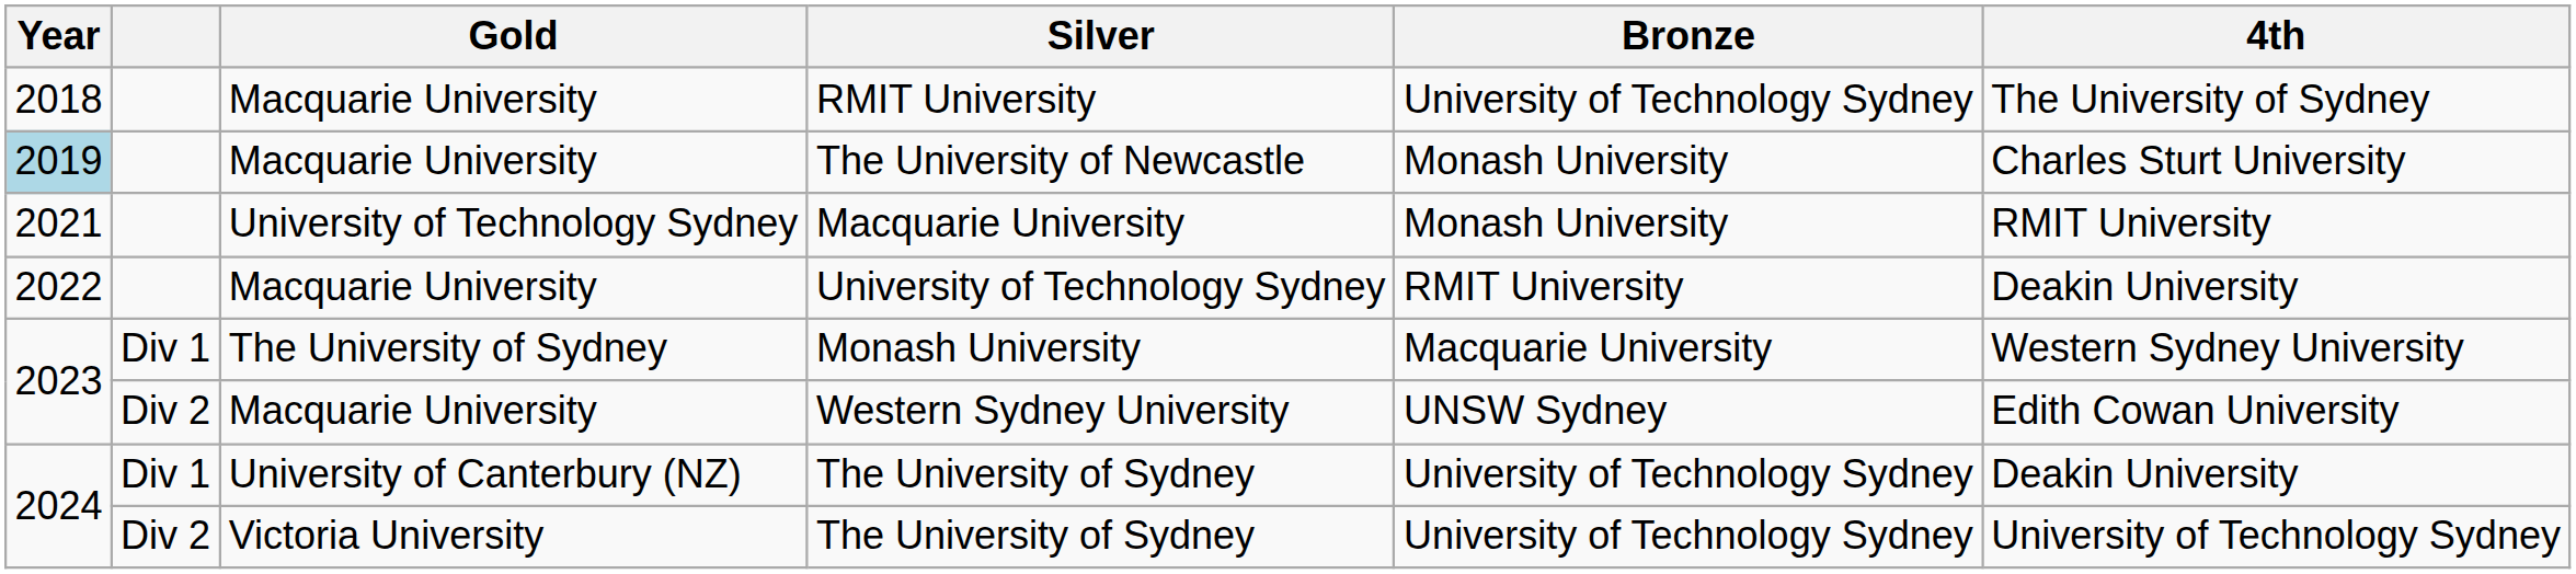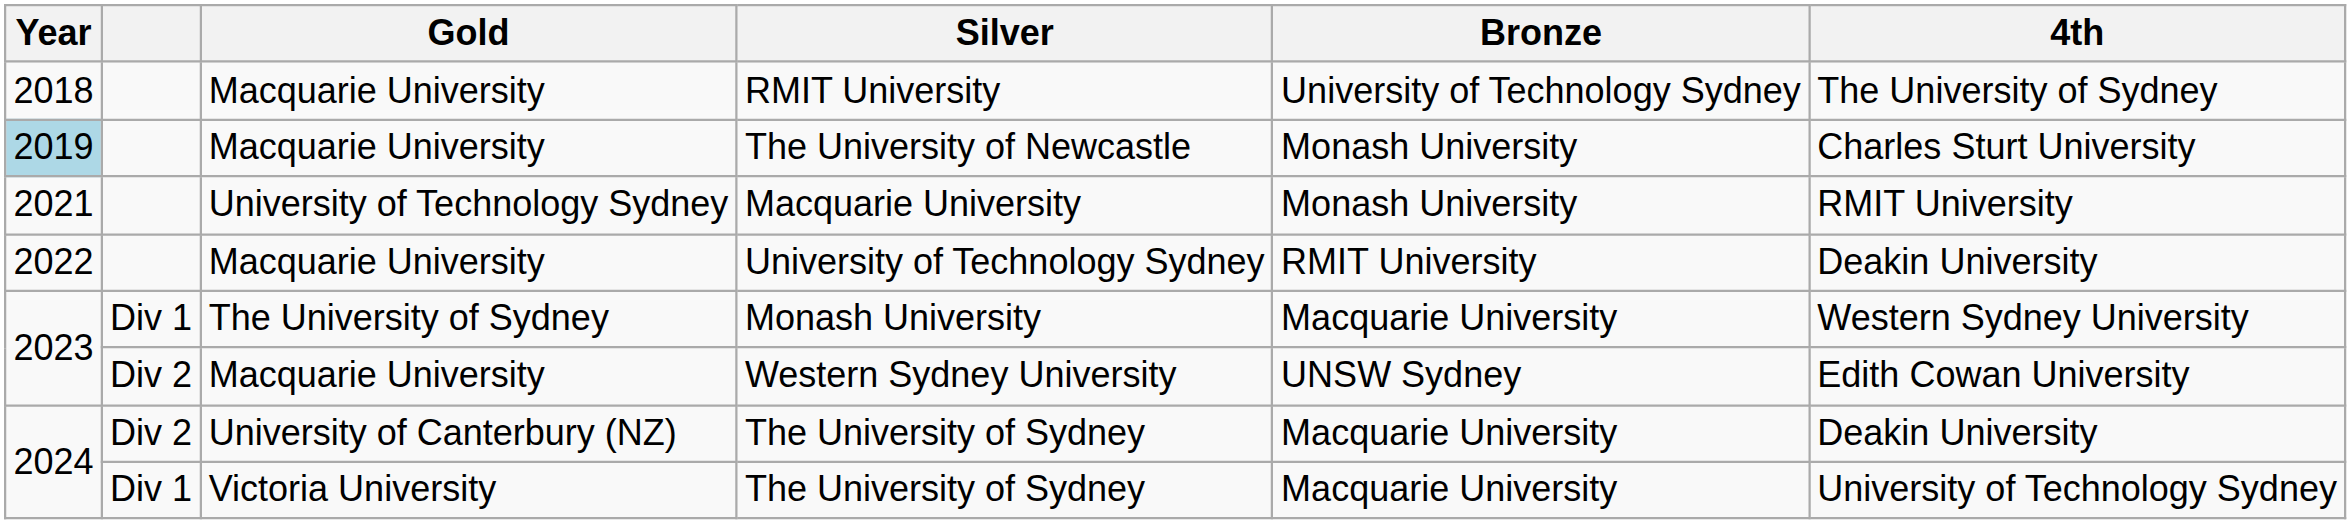University of Canterbury (NZ) / The University of Sydney | column 2: Div 1 -> Div 2
University of Canterbury (NZ) / The University of Sydney | Bronze: University of Technology Sydney -> Macquarie University
Victoria University / The University of Sydney | column 2: Div 2 -> Div 1
Victoria University / The University of Sydney | Bronze: University of Technology Sydney -> Macquarie University
